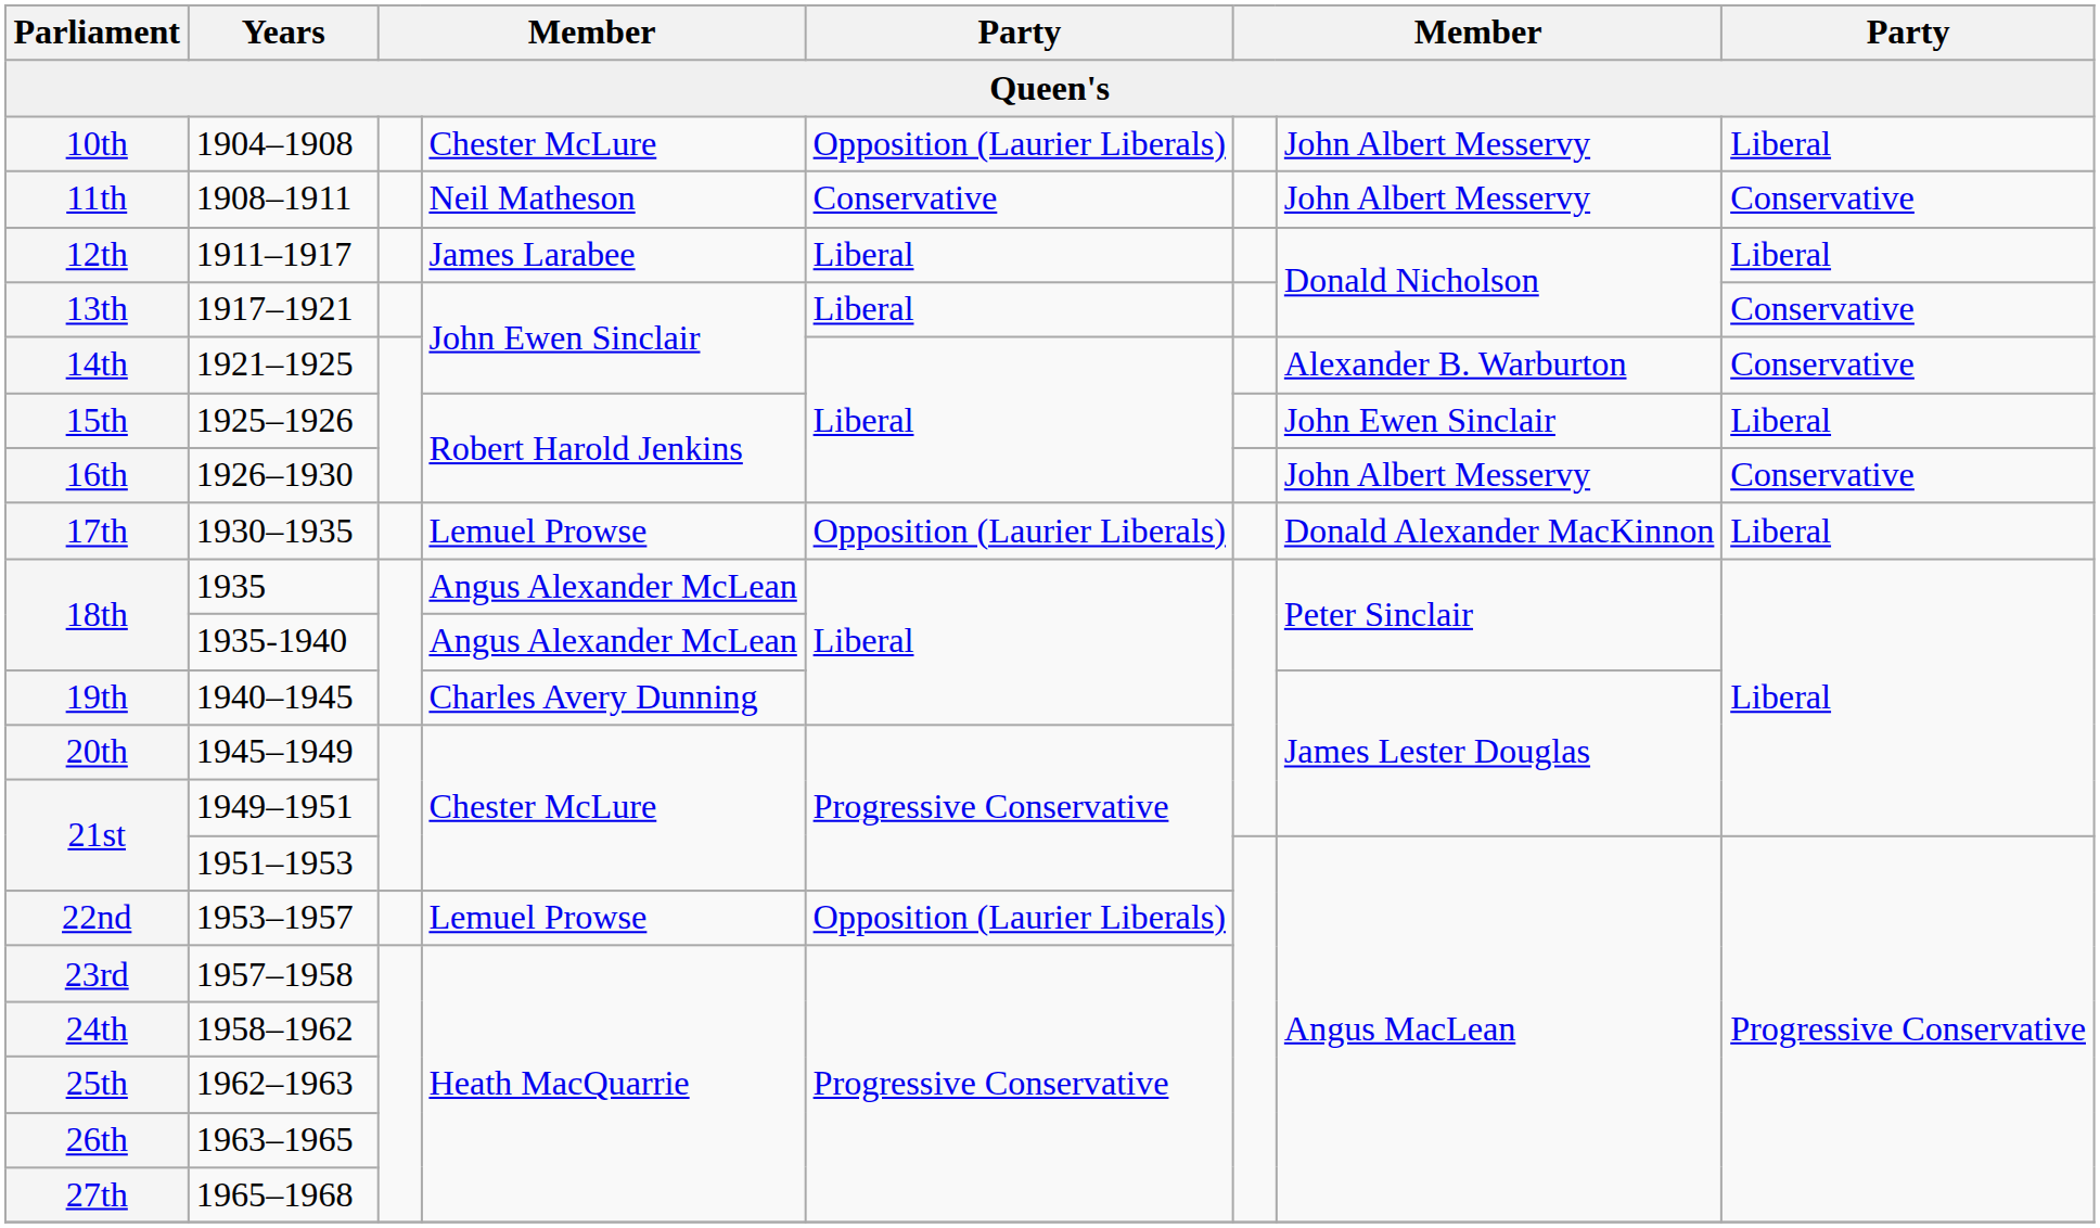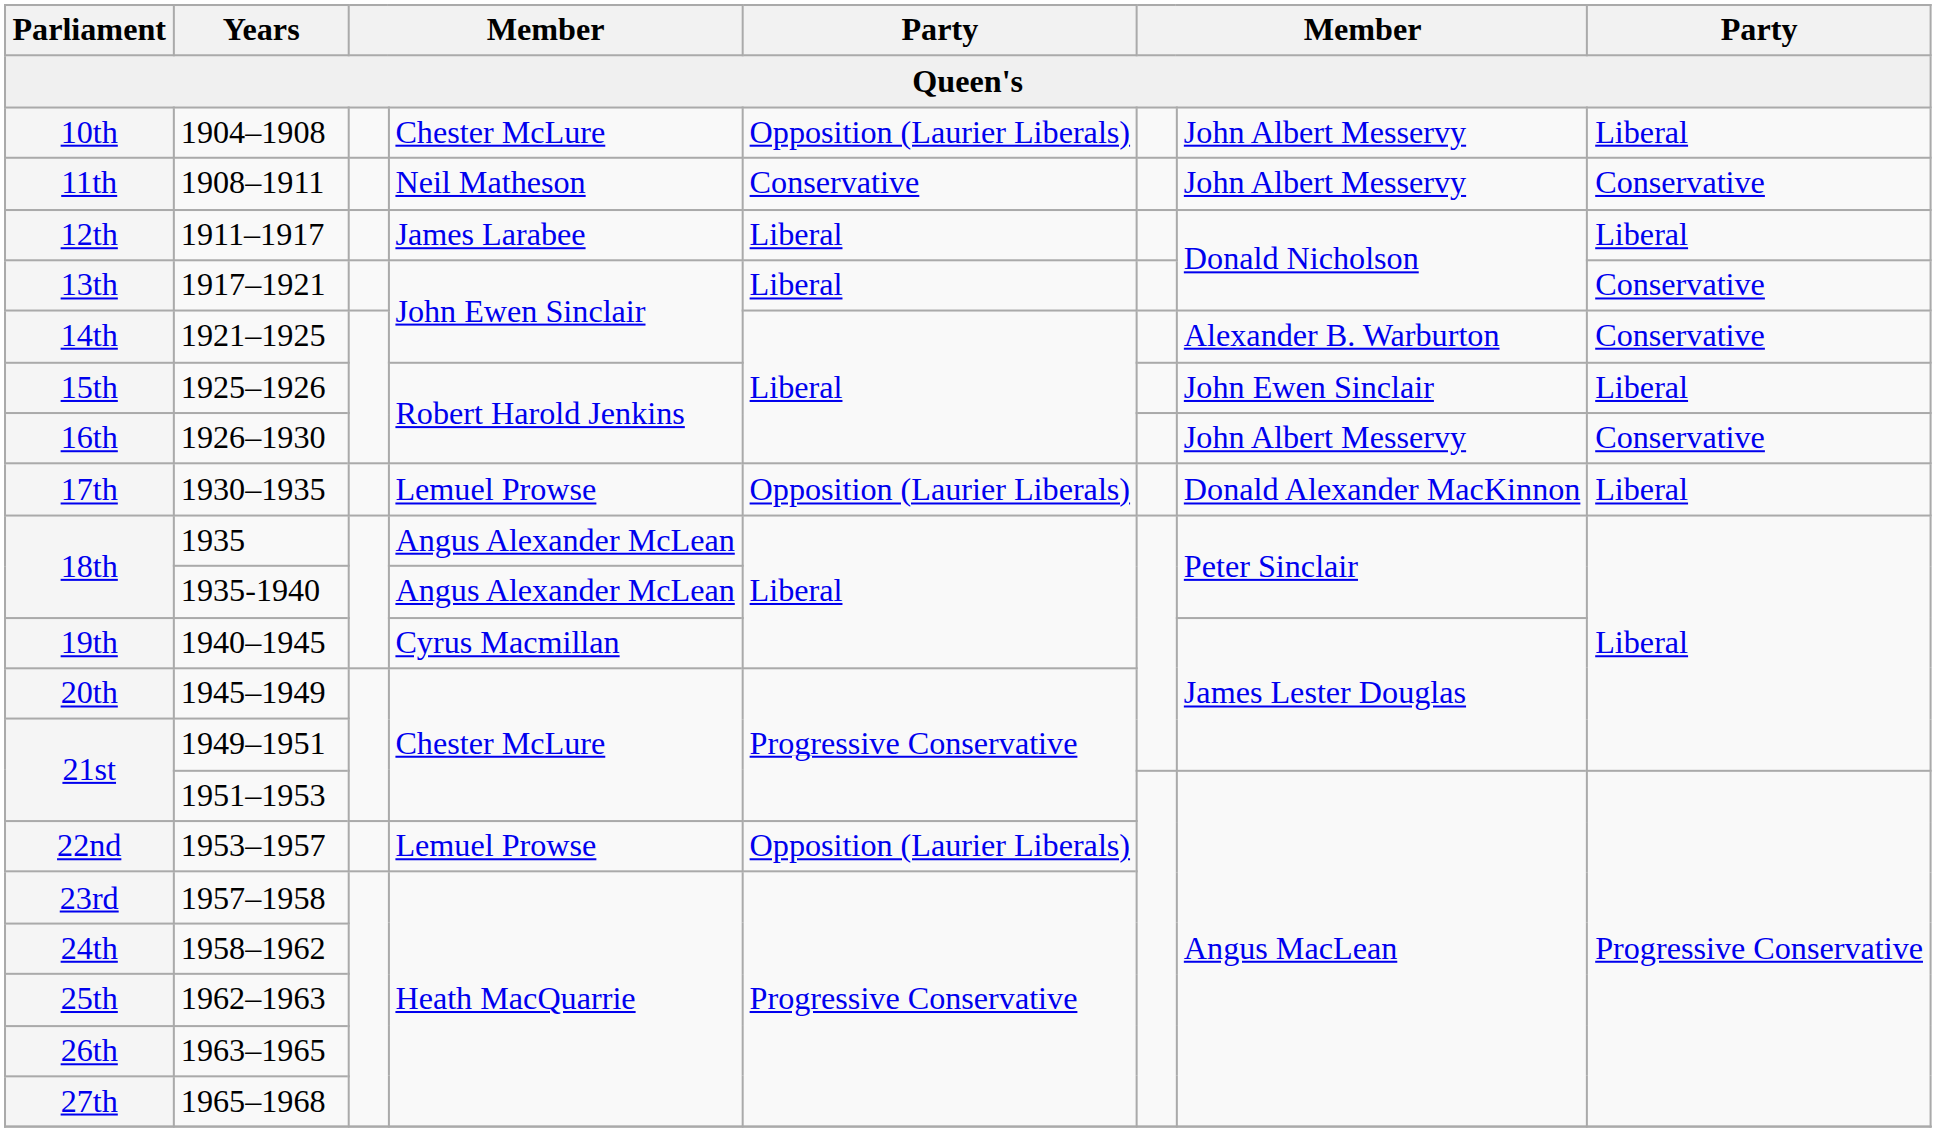19th | column 4: Charles Avery Dunning -> Cyrus Macmillan
